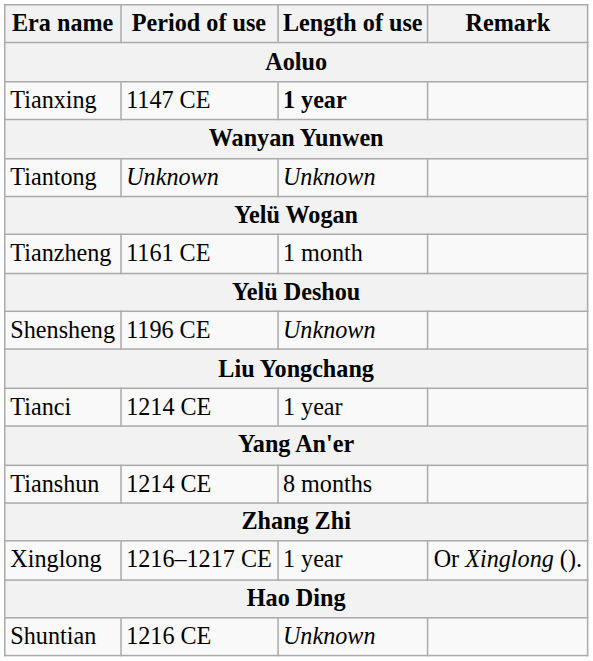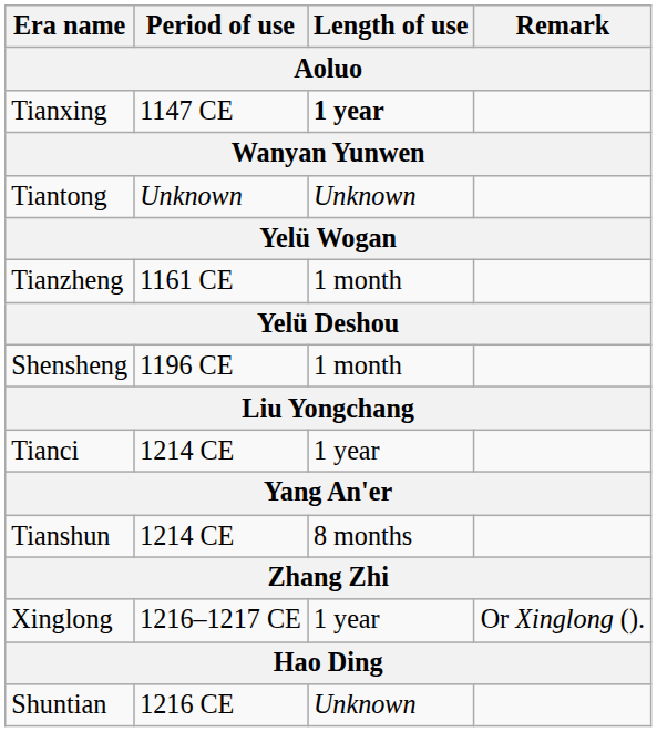Shensheng | Length of use: Unknown -> 1 month
